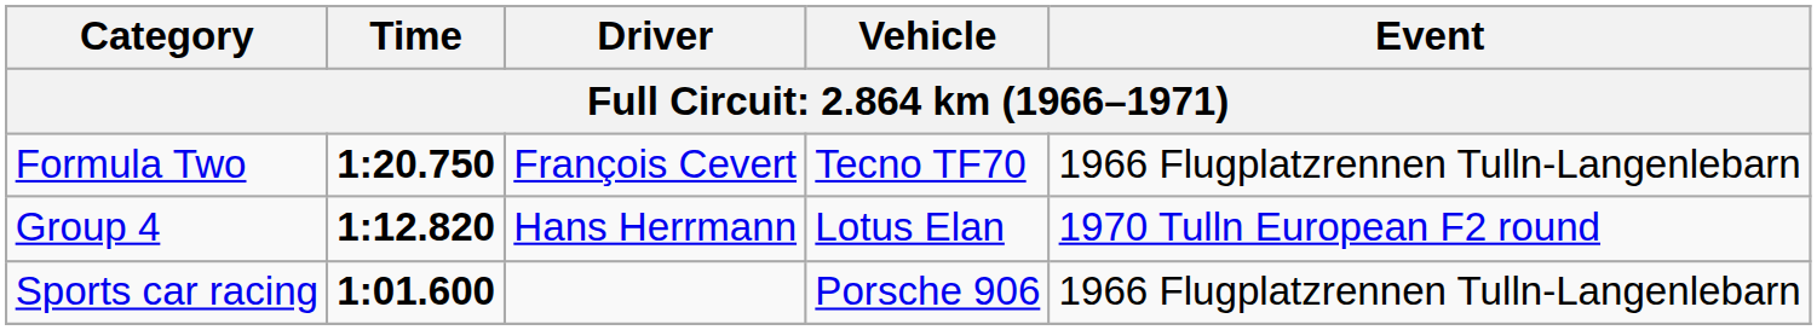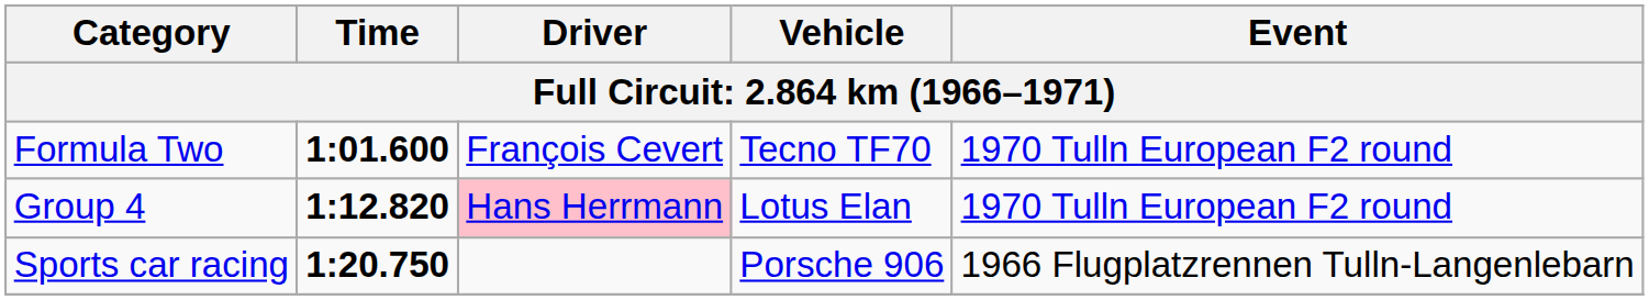Formula Two | Time: 1:20.750 -> 1:01.600
Formula Two | Event: 1966 Flugplatzrennen Tulln-Langenlebarn -> 1970 Tulln European F2 round
Group 4 | Driver: no background -> pink background
Sports car racing | Time: 1:01.600 -> 1:20.750
